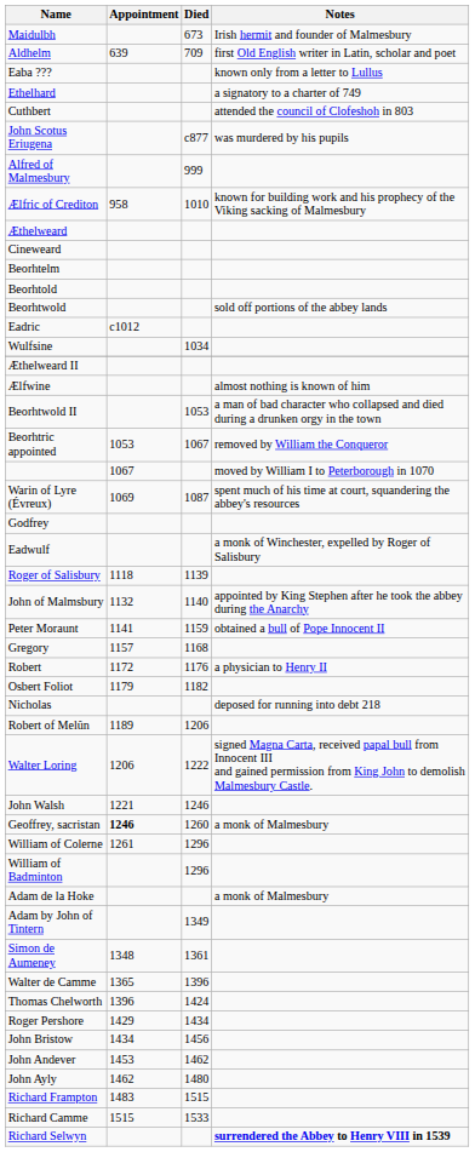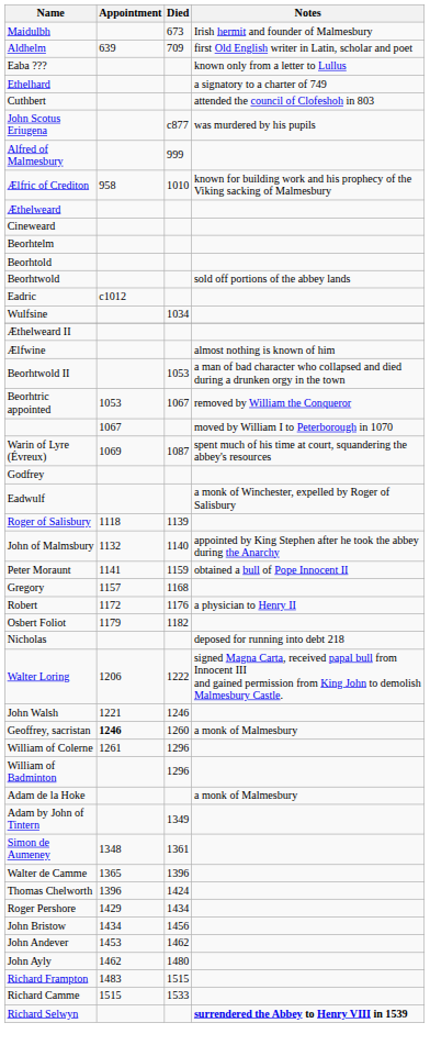- row: Robert of Melûn | 1189 | 1206
